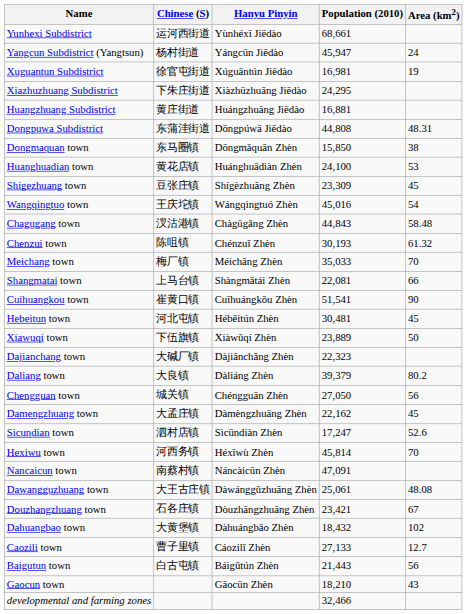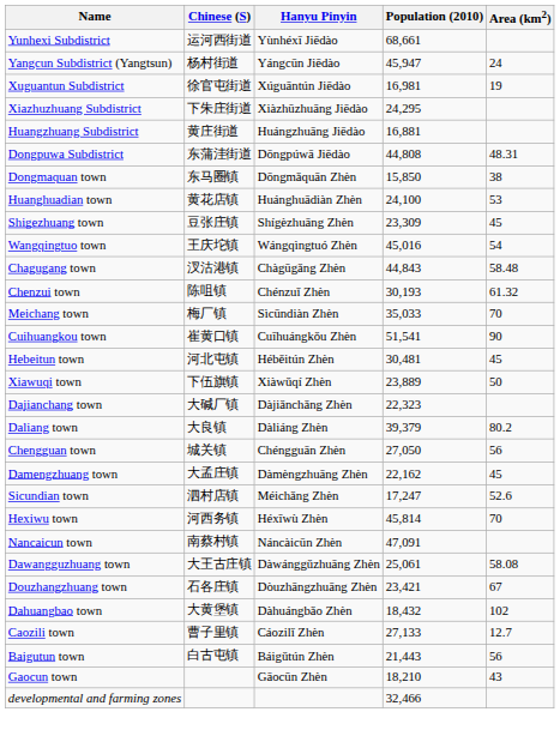Meichang town | Hanyu Pinyin: Méichǎng Zhèn -> Sìcūndiàn Zhèn
- row: Shangmatai town | 上马台镇 | Shàngmǎtái Zhèn | 22,081 | 66
Sicundian town | Hanyu Pinyin: Sìcūndiàn Zhèn -> Méichǎng Zhèn
Dawangguzhuang town | Area (km2): 48.08 -> 58.08
